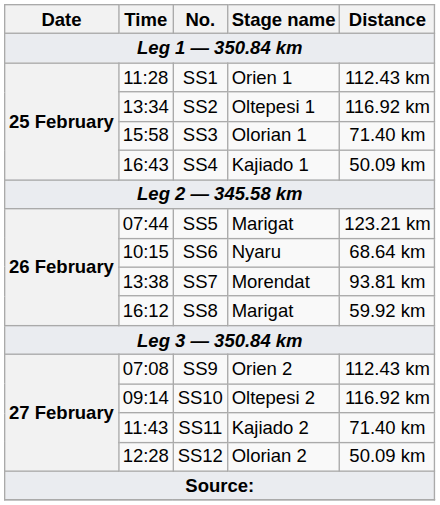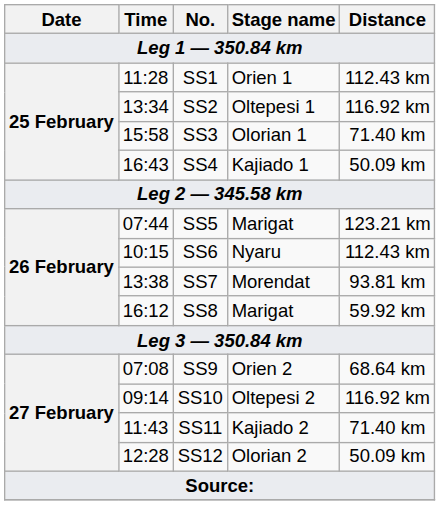SS6 | Distance: 68.64 km -> 112.43 km
SS9 | Distance: 112.43 km -> 68.64 km
